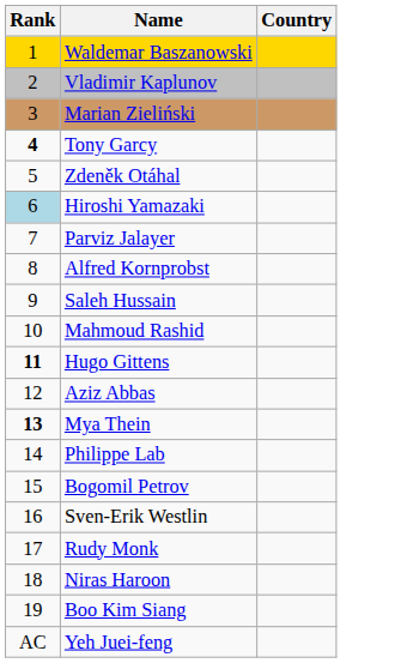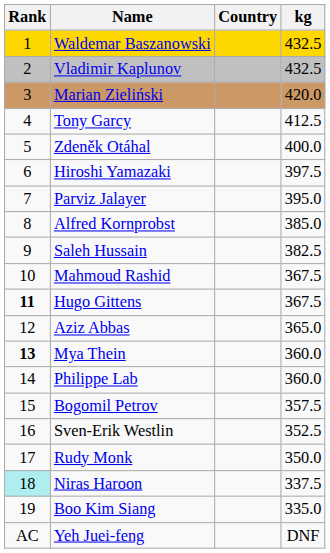+ column: kg | 432.5 | 432.5 | 420.0 | 412.5 | 400.0 | 397.5 | 395.0 | 385.0 | 382.5 | 367.5 | 367.5 | 365.0 | 360.0 | 360.0 | 357.5 | 352.5 | 350.0 | 337.5 | 335.0 | DNF
Tony Garcy | Rank: bold -> normal
Hiroshi Yamazaki | Rank: lightblue background -> no background
Niras Haroon | Rank: no background -> paleturquoise background
